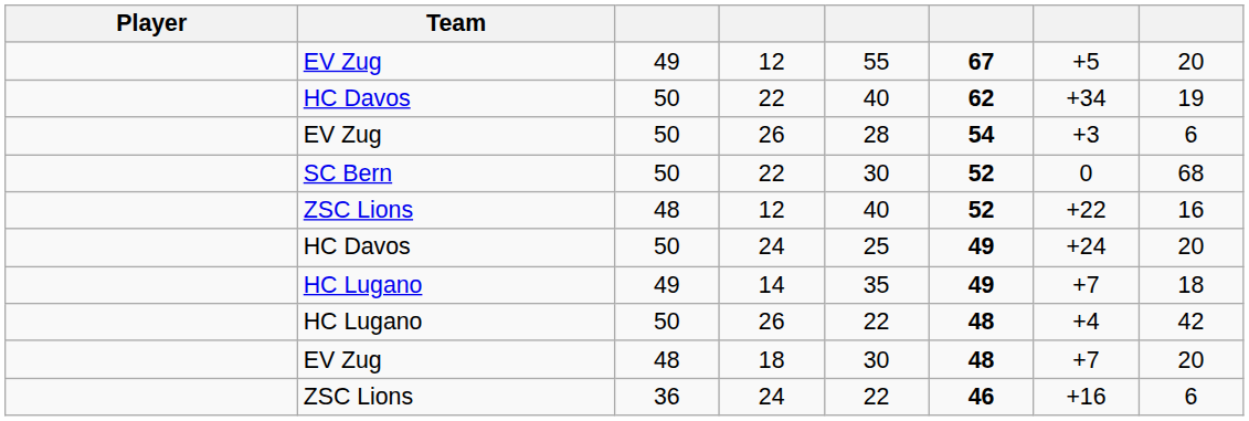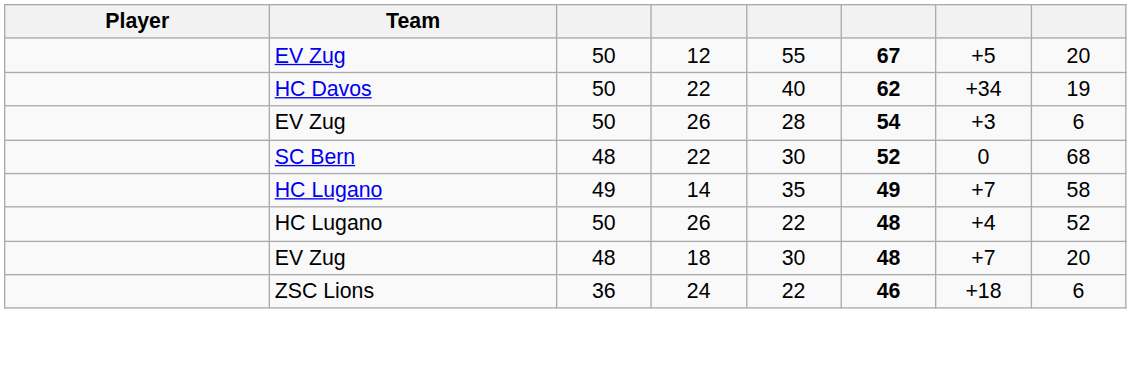EV Zug / 12 | column 3: 49 -> 50
SC Bern / 22 | column 3: 50 -> 48
- row: ZSC Lions | 48 | 12 | 40 | 52 | +22 | 16
- row: HC Davos | 50 | 24 | 25 | 49 | +24 | 20
14 | column 8: 18 -> 58
HC Lugano / 26 | column 8: 42 -> 52
ZSC Lions / 24 | column 7: +16 -> +18
